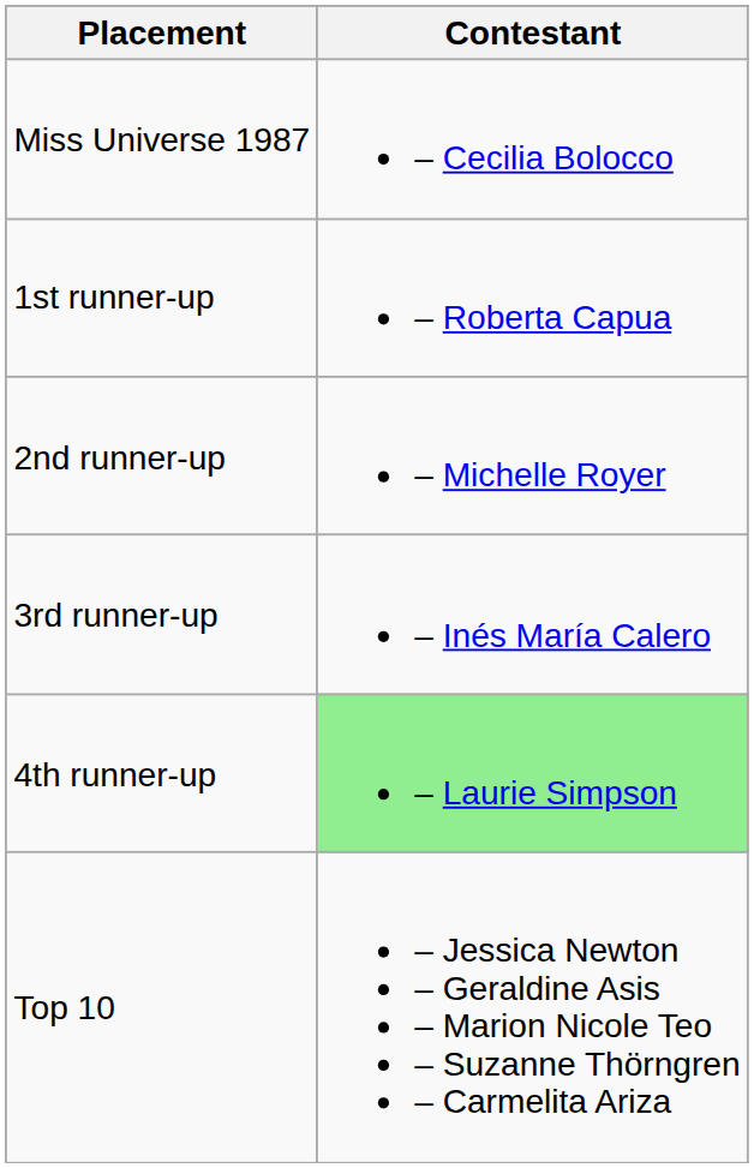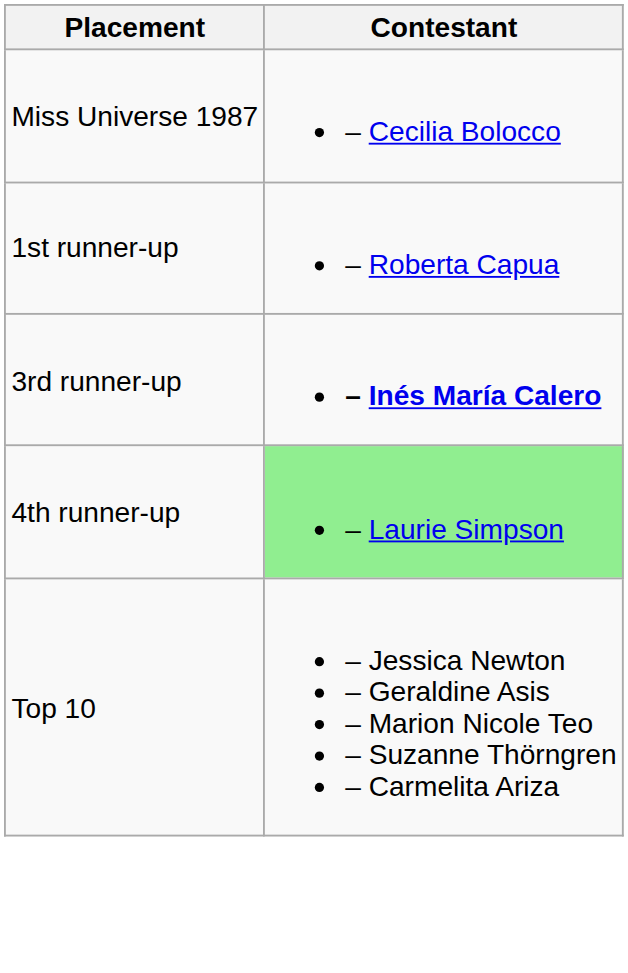- row: 2nd runner-up | – Michelle Royer
3rd runner-up | Contestant: normal -> bold
